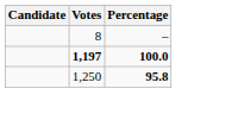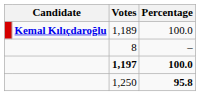+ row: Kemal Kılıçdaroğlu | 1,189 | 100.0
